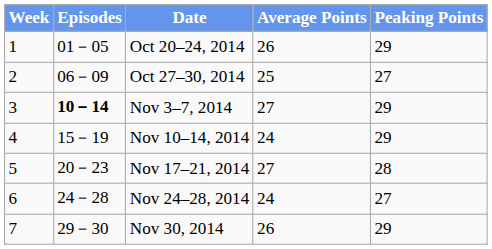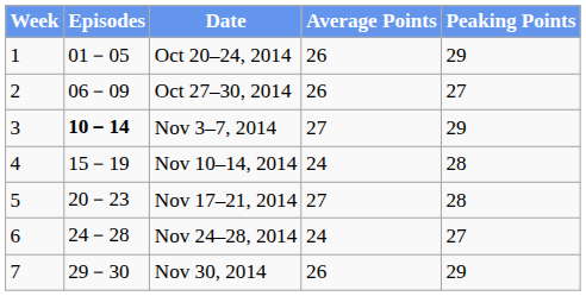Oct 27–30, 2014 | Average Points: 25 -> 26
Nov 10–14, 2014 | Peaking Points: 29 -> 28
